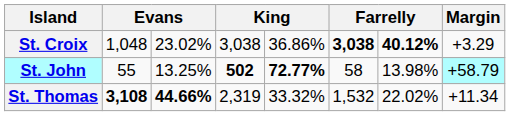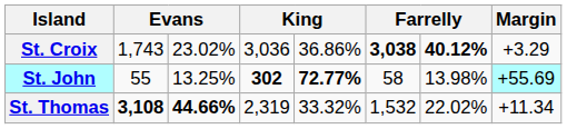St. Croix | column 2: 1,048 -> 1,743
St. Croix | column 4: 3,038 -> 3,036
St. John | column 4: 502 -> 302
St. John | Margin: +58.79 -> +55.69
